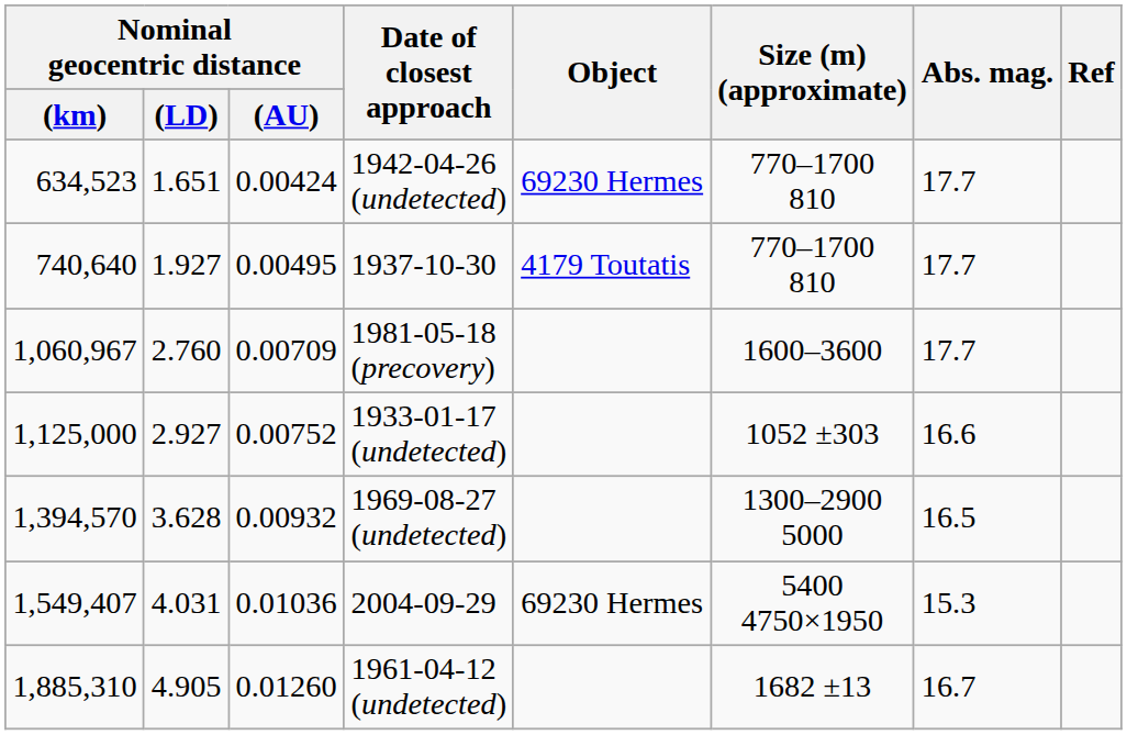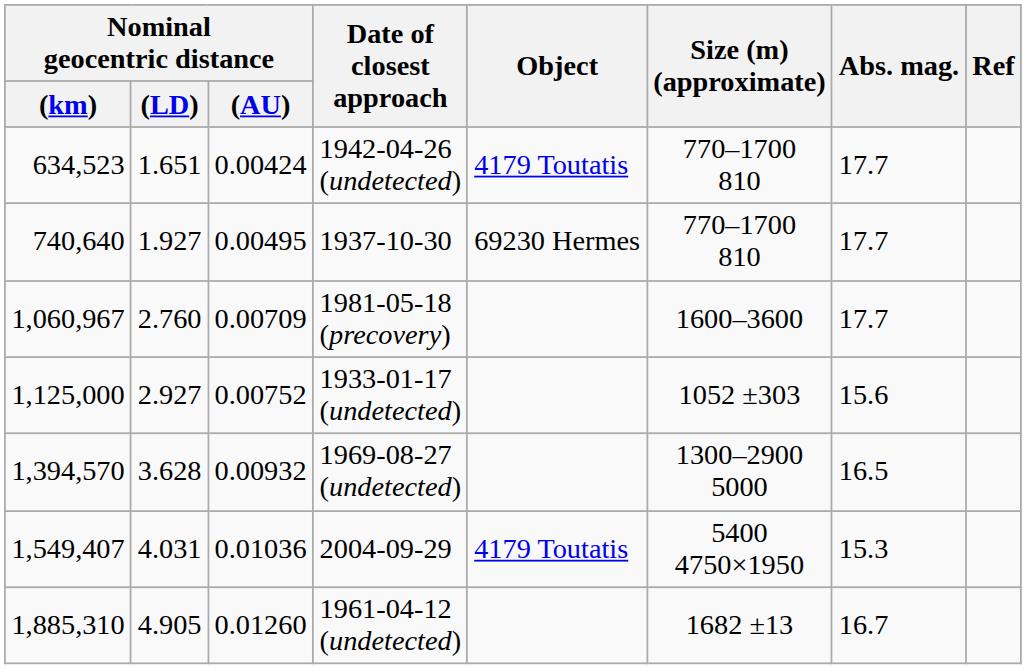1942-04-26 (undetected) | Object: 69230 Hermes -> 4179 Toutatis
1937-10-30 | Object: 4179 Toutatis -> 69230 Hermes
1933-01-17 (undetected) | Abs. mag.: 16.6 -> 15.6
2004-09-29 | Object: 69230 Hermes -> 4179 Toutatis
